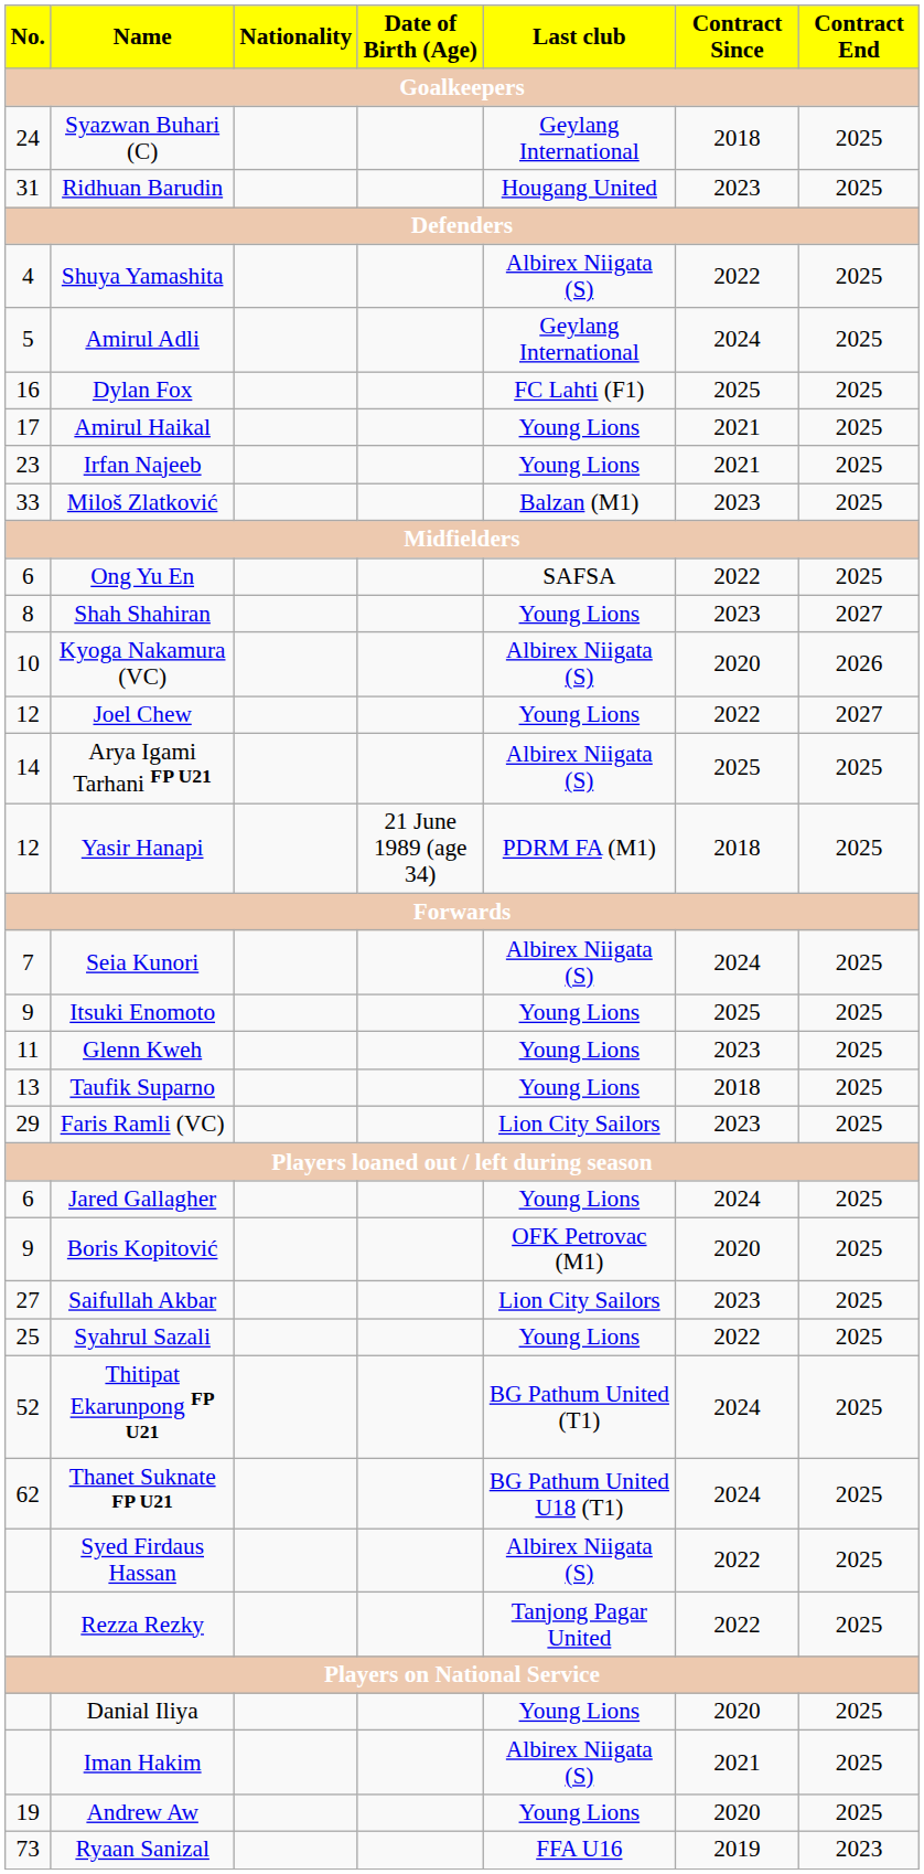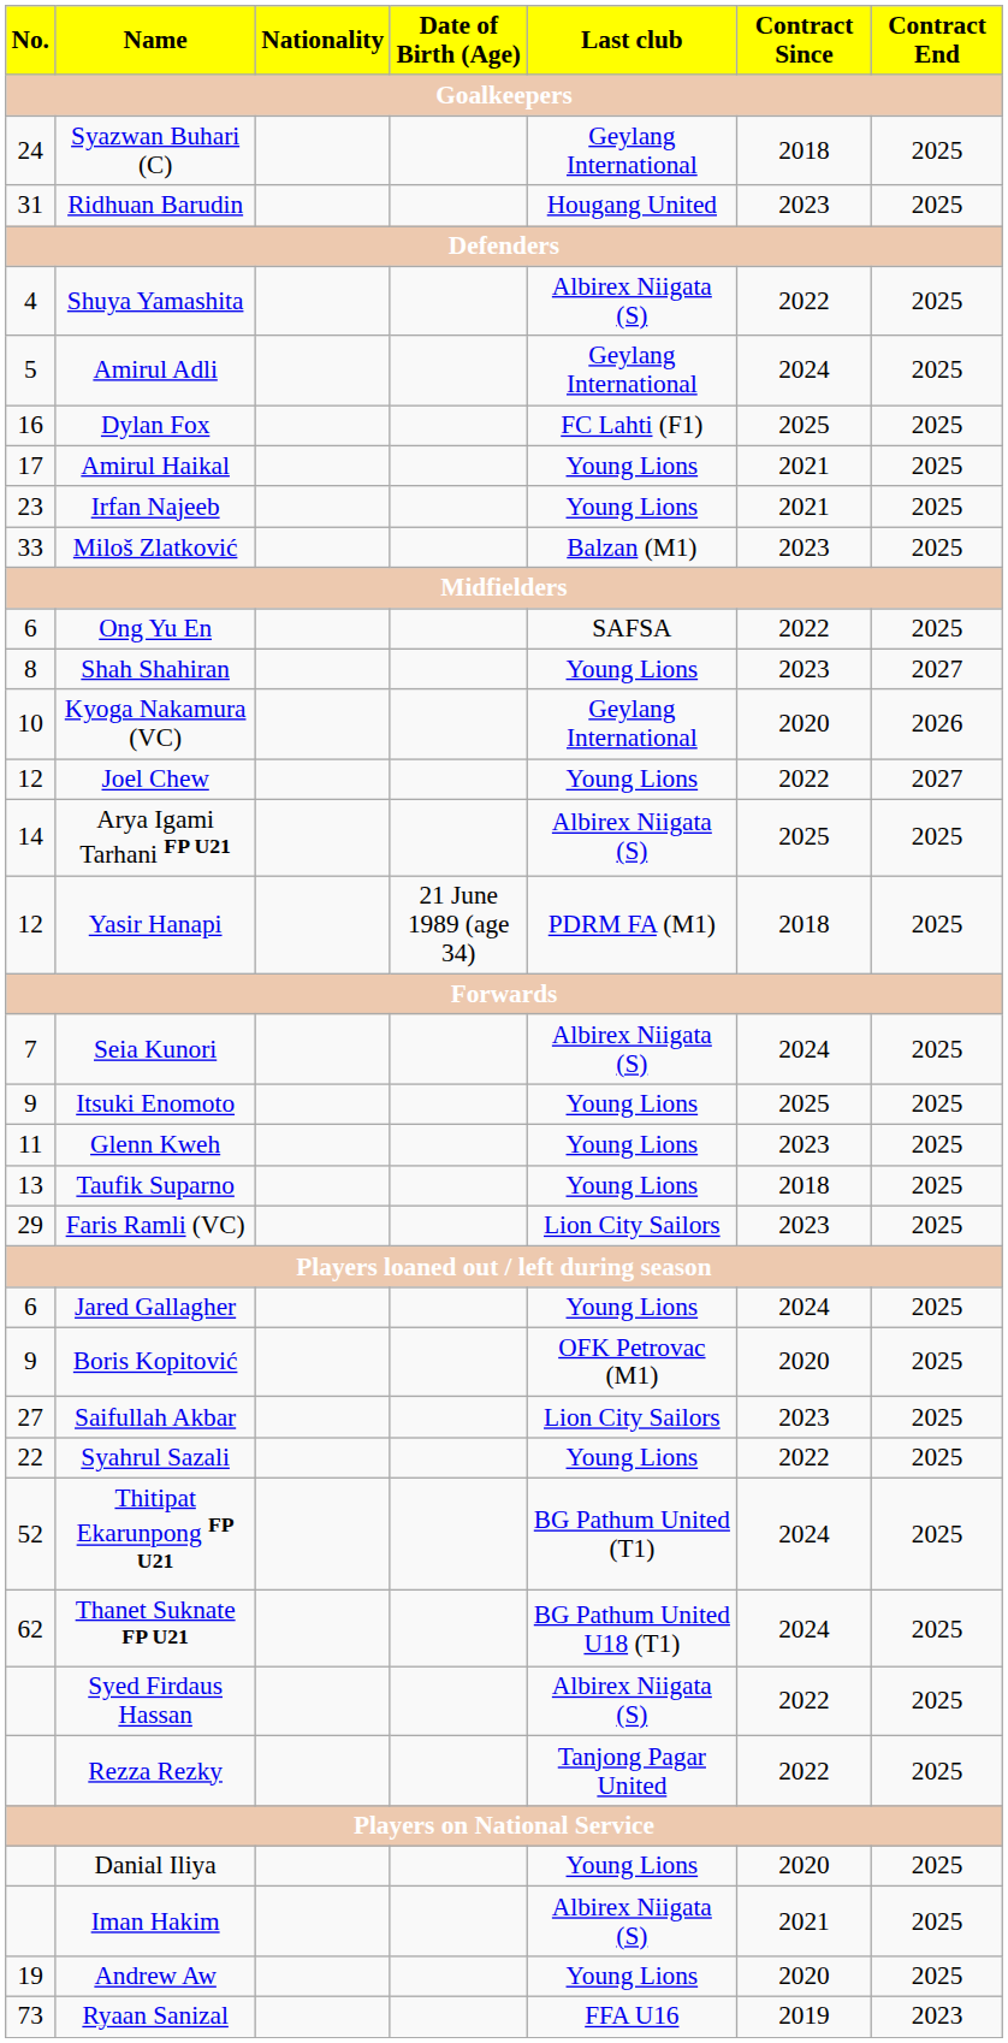Kyoga Nakamura (VC) | Last club: Albirex Niigata (S) -> Geylang International
Syahrul Sazali | No.: 25 -> 22
